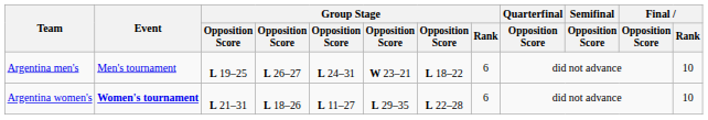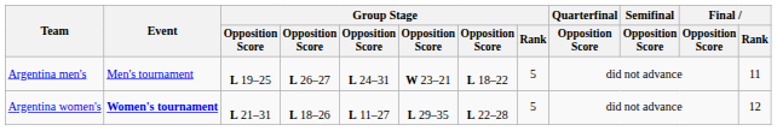Argentina men's | Group Stage / Rank: 6 -> 5
Argentina men's | Final / Rank: 10 -> 11
Argentina women's | Group Stage / Rank: 6 -> 5
Argentina women's | Final / Rank: 10 -> 12
